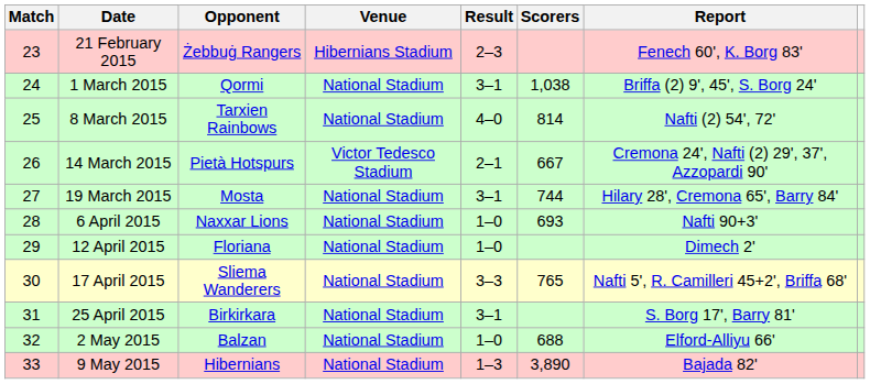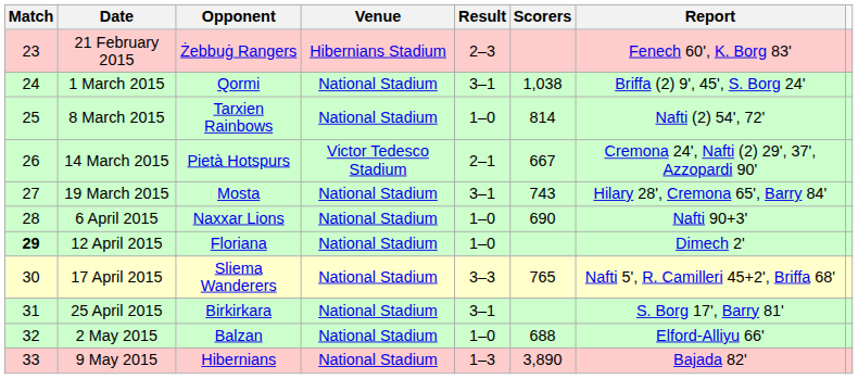8 March 2015 | Result: 4–0 -> 1–0
19 March 2015 | Scorers: 744 -> 743
6 April 2015 | Scorers: 693 -> 690
12 April 2015 | Match: normal -> bold
